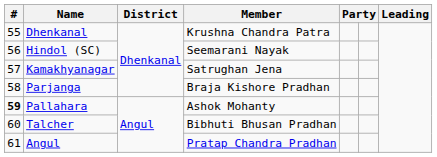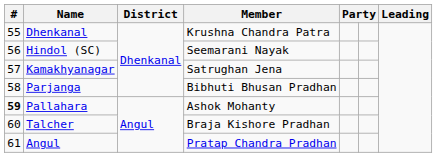Parjanga | Member: Braja Kishore Pradhan -> Bibhuti Bhusan Pradhan
Talcher | Member: Bibhuti Bhusan Pradhan -> Braja Kishore Pradhan
